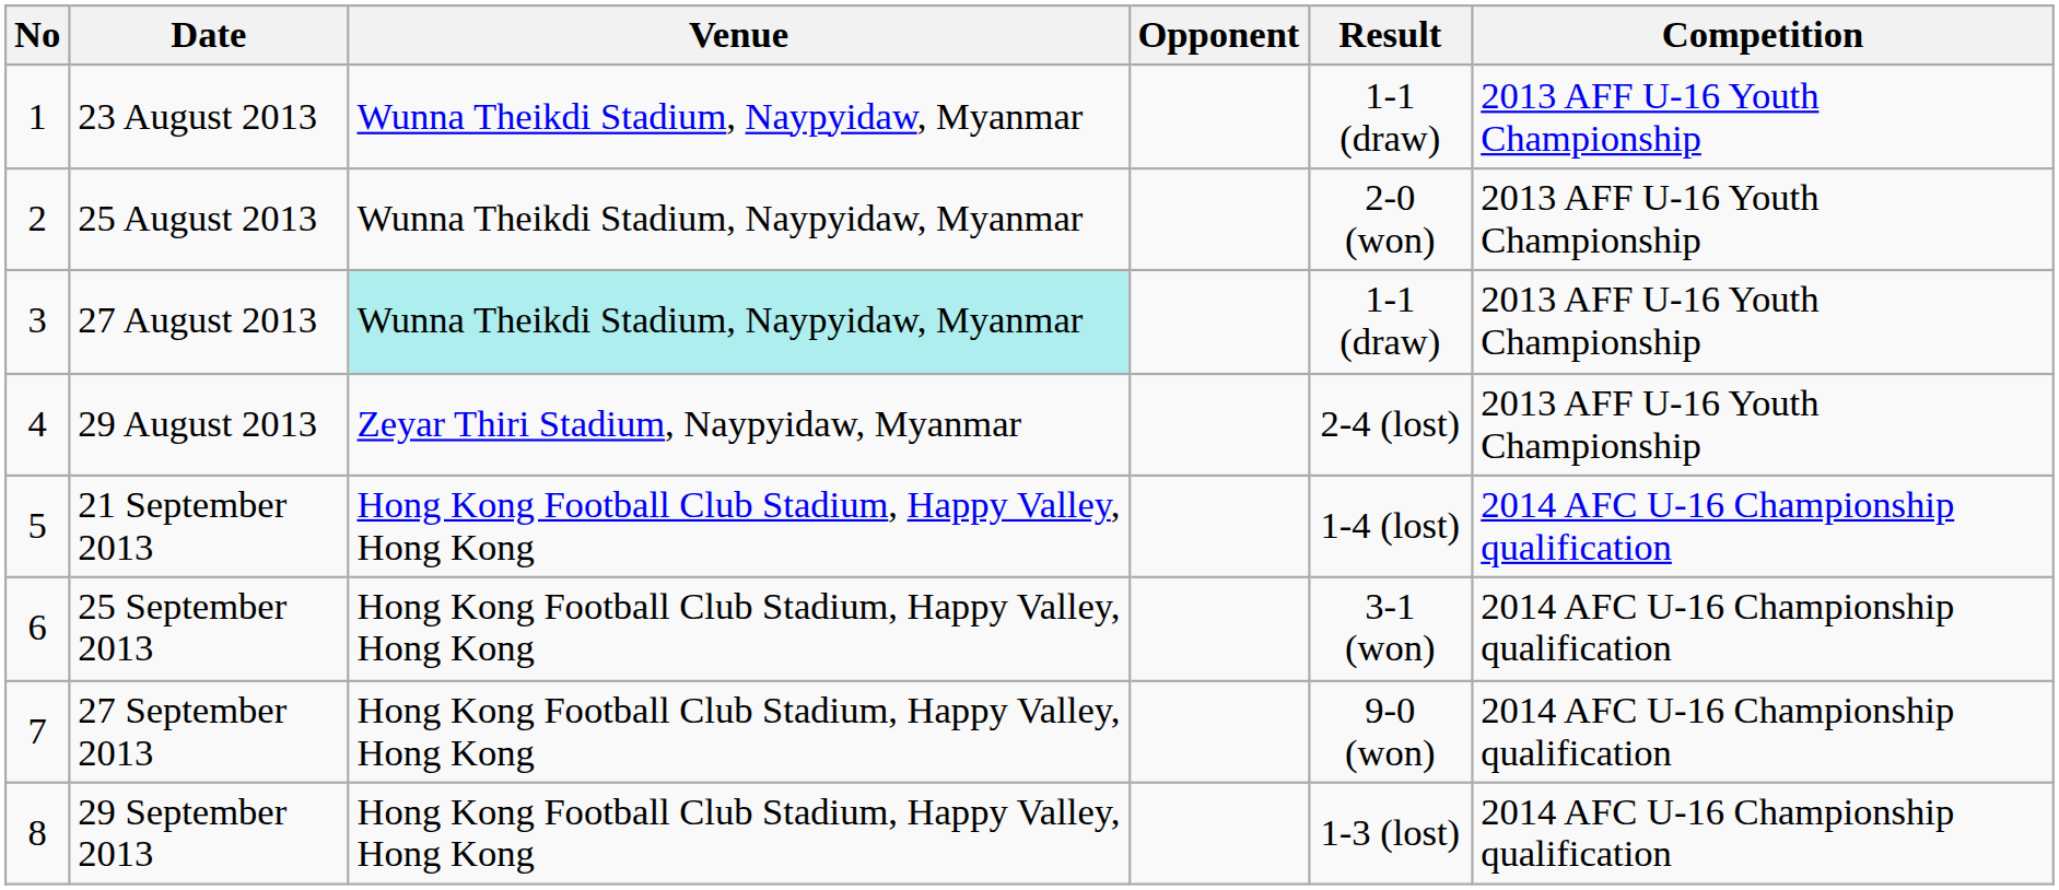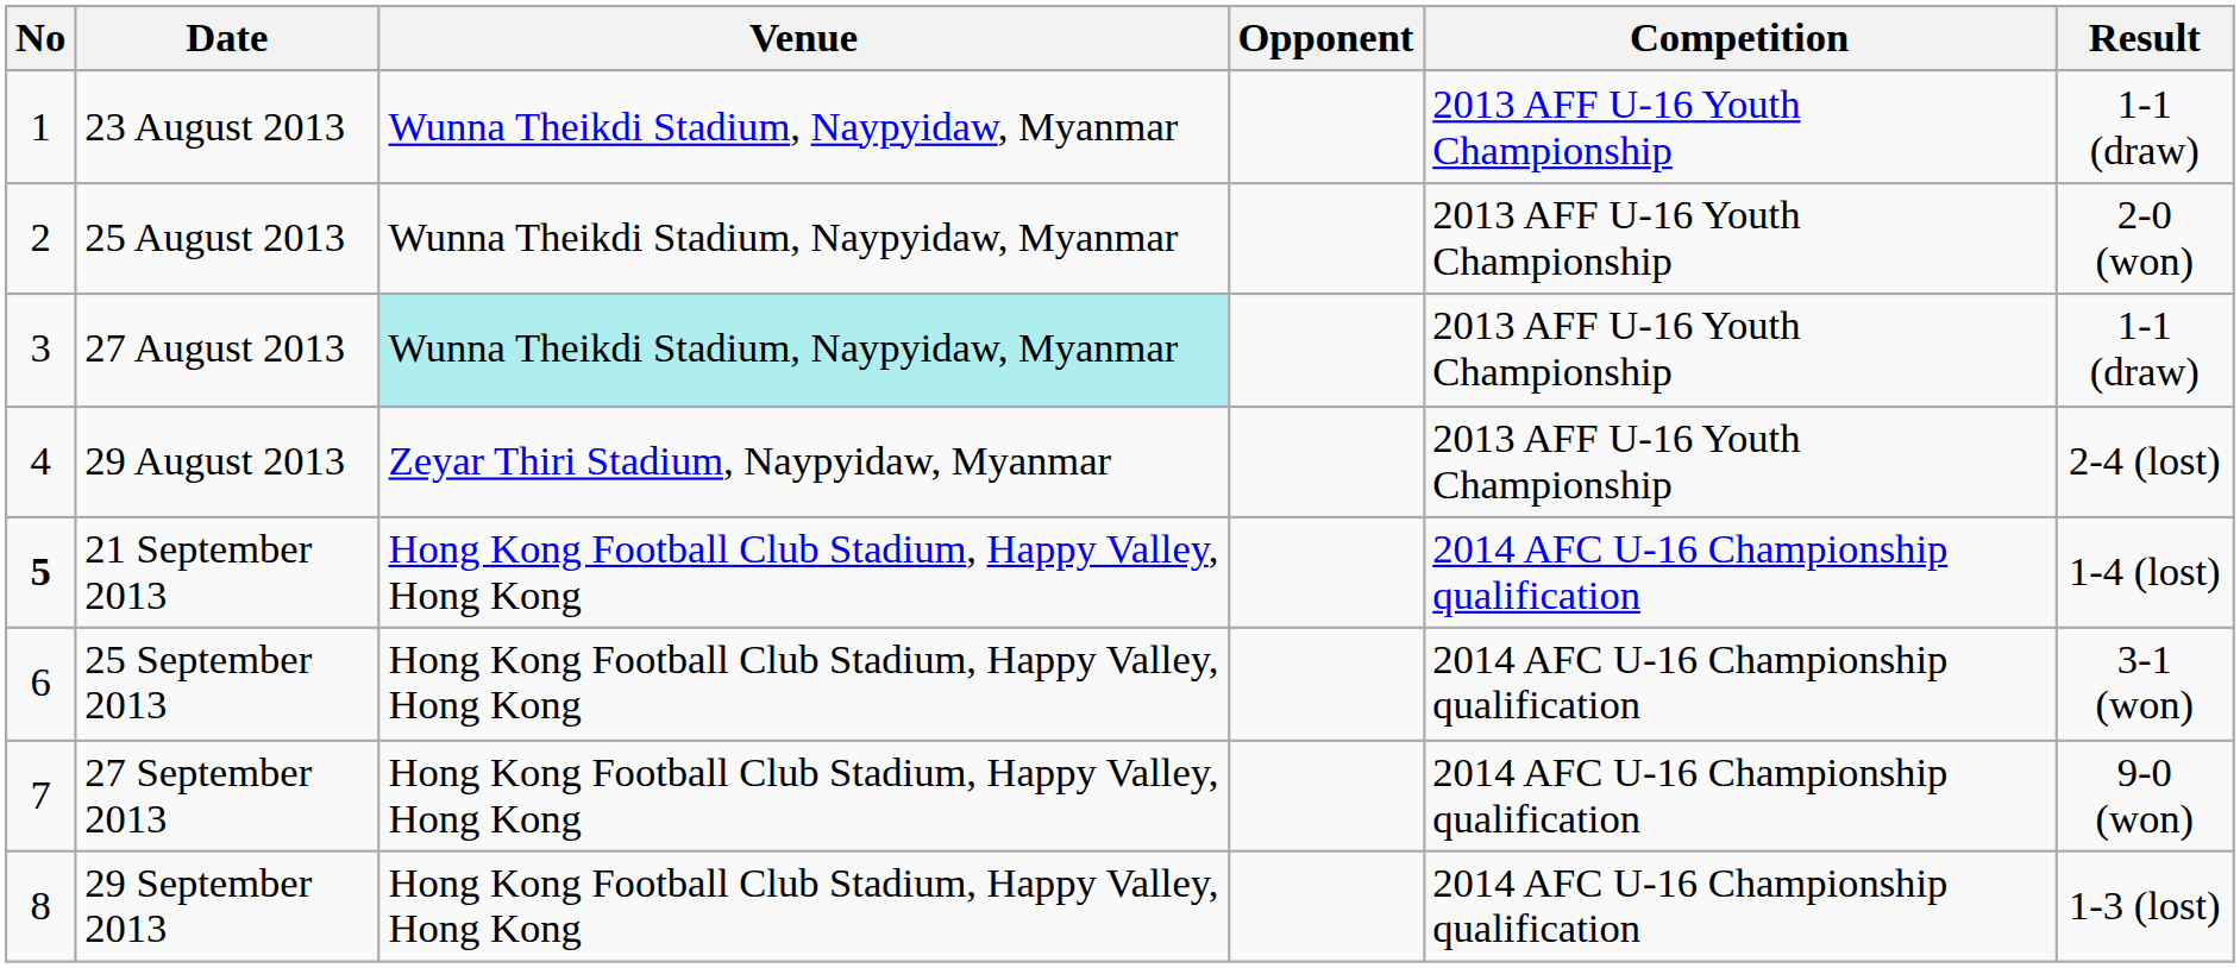columns swapped: Result <-> Competition
21 September 2013 | No: normal -> bold
